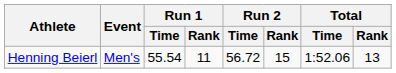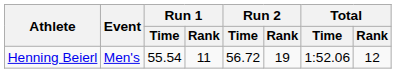Henning Beierl | Run 2 / Rank: 15 -> 19
Henning Beierl | Total / Rank: 13 -> 12
